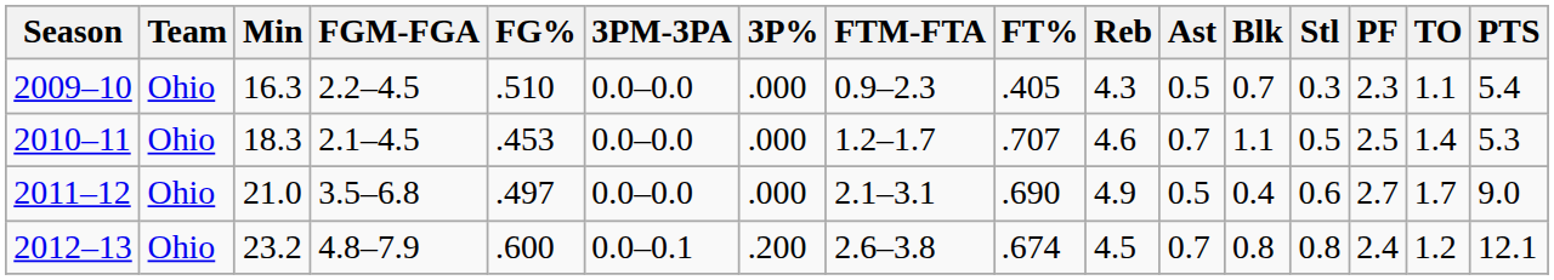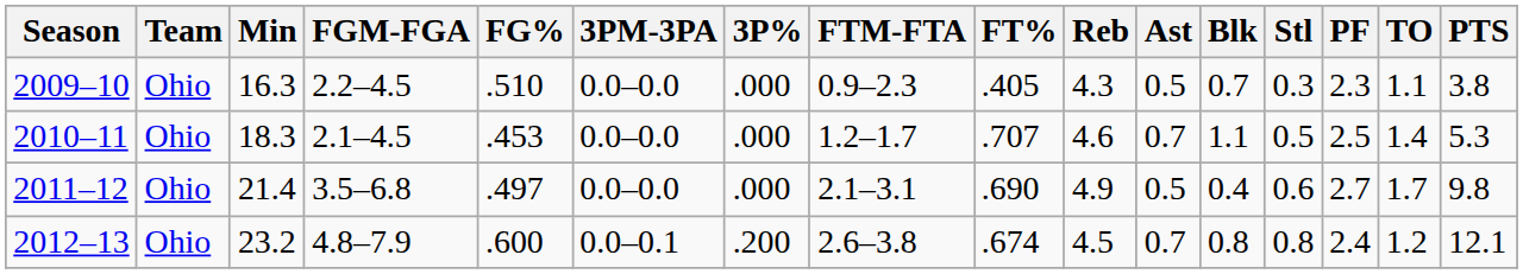2009–10 | PTS: 5.4 -> 3.8
2011–12 | Min: 21.0 -> 21.4
2011–12 | PTS: 9.0 -> 9.8
